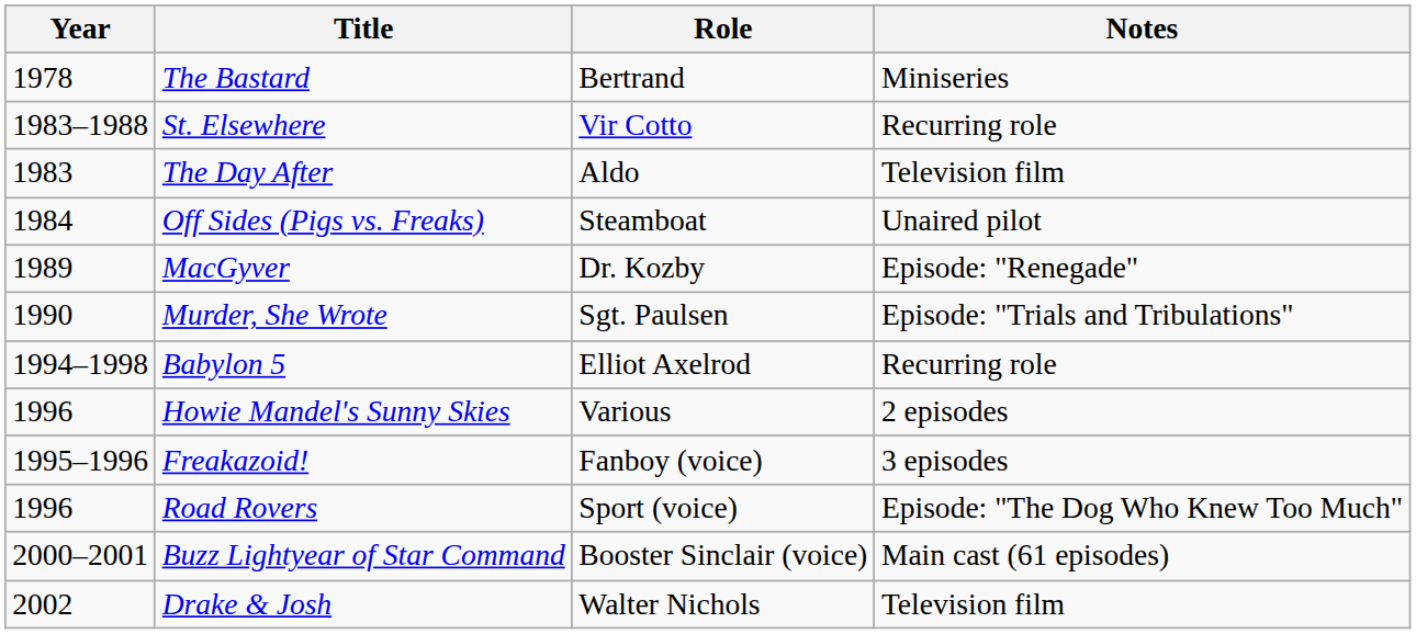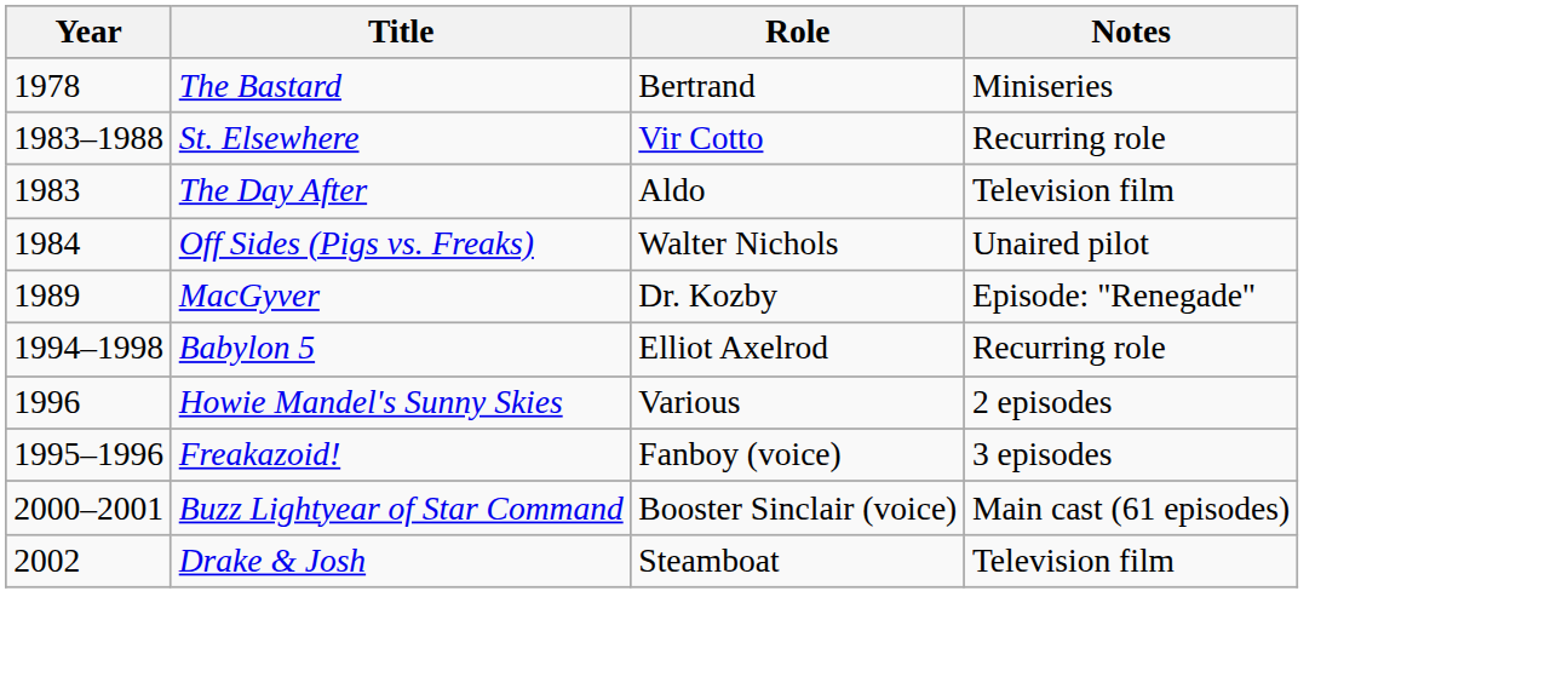Off Sides (Pigs vs. Freaks) | Role: Steamboat -> Walter Nichols
- row: 1990 | Murder, She Wrote | Sgt. Paulsen | Episode: "Trials and Tribulations"
- row: 1996 | Road Rovers | Sport (voice) | Episode: "The Dog Who Knew Too Much"
Drake & Josh | Role: Walter Nichols -> Steamboat
